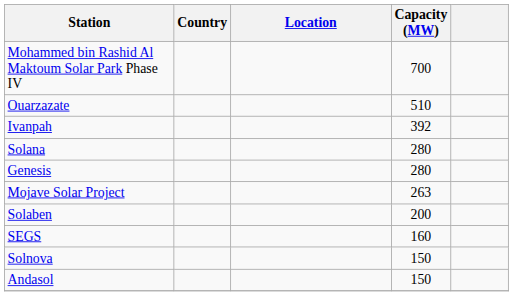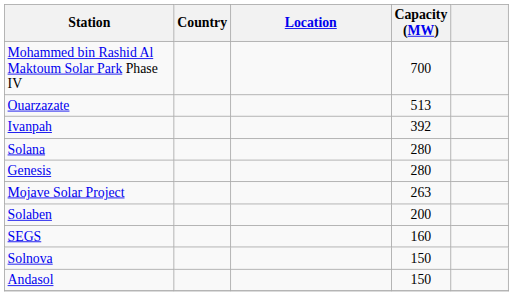Ouarzazate | Capacity (MW): 510 -> 513
